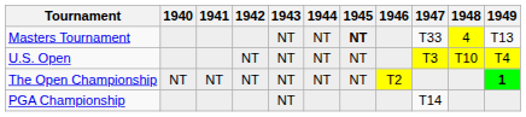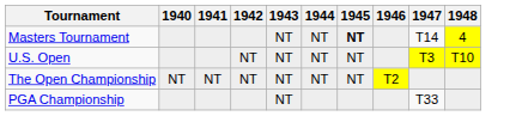- column: 1949 | T13 | T4 | 1
Masters Tournament | 1947: T33 -> T14
PGA Championship | 1947: T14 -> T33
